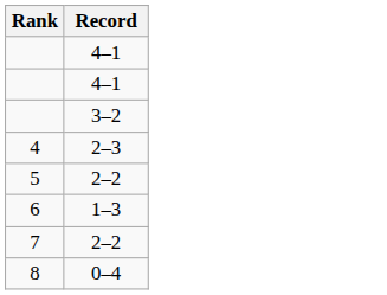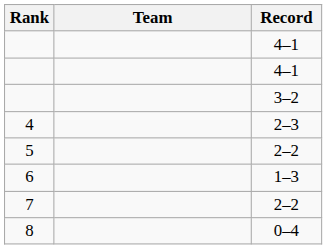+ column: Team
